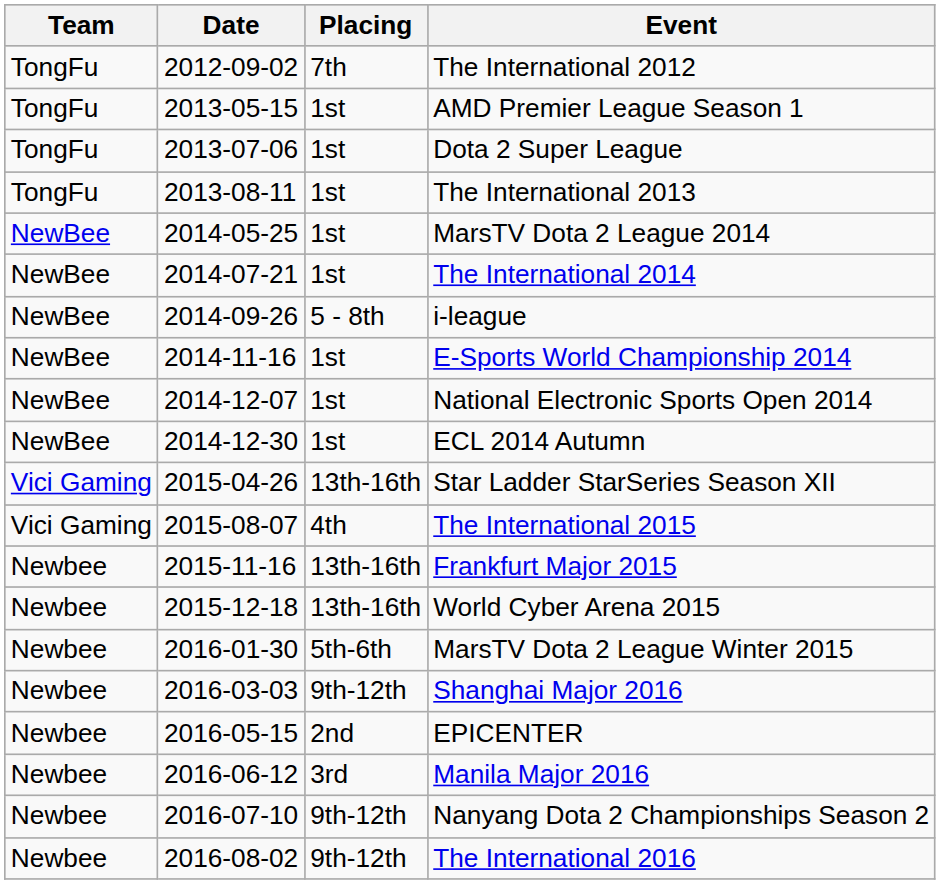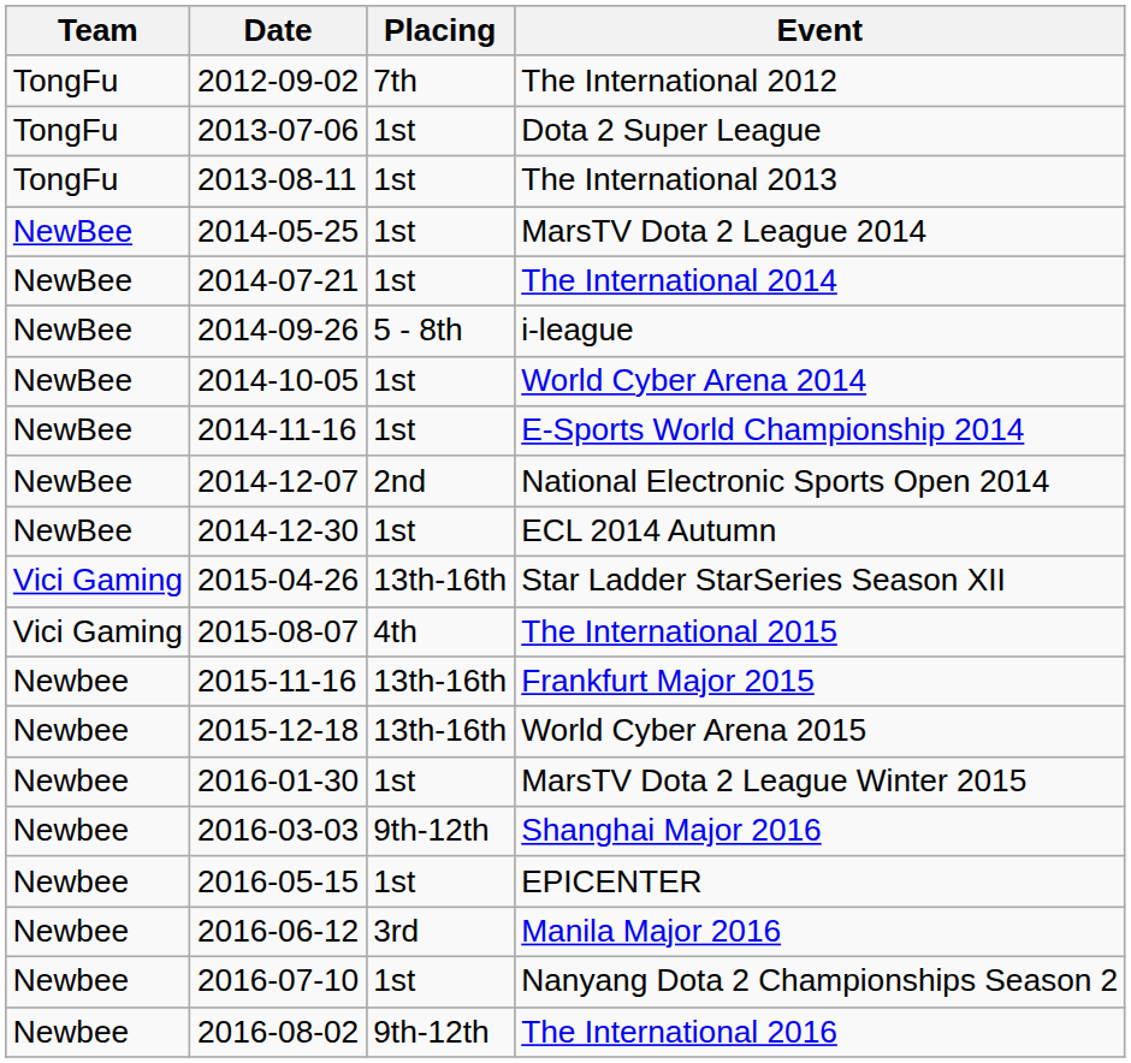- row: TongFu | 2013-05-15 | 1st | AMD Premier League Season 1
+ row: NewBee | 2014-10-05 | 1st | World Cyber Arena 2014
National Electronic Sports Open 2014 | Placing: 1st -> 2nd
MarsTV Dota 2 League Winter 2015 | Placing: 5th-6th -> 1st
EPICENTER | Placing: 2nd -> 1st
Nanyang Dota 2 Championships Season 2 | Placing: 9th-12th -> 1st
